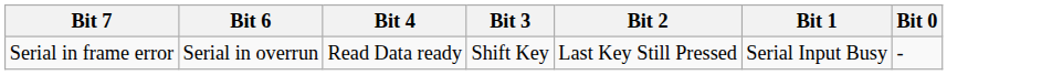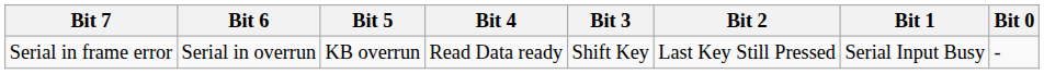+ column: Bit 5 | KB overrun
